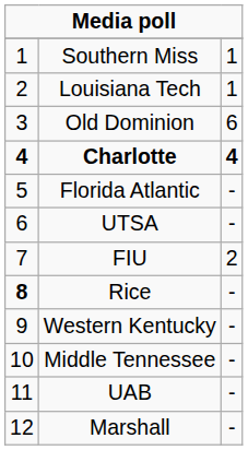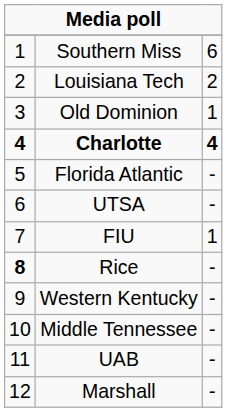Southern Miss | column 3: 1 -> 6
Louisiana Tech | column 3: 1 -> 2
Old Dominion | column 3: 6 -> 1
FIU | column 3: 2 -> 1
